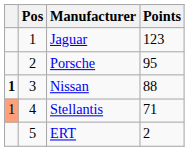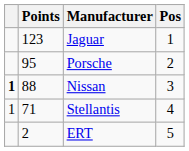columns swapped: Pos <-> Points
Stellantis | column 1: lightsalmon background -> no background
